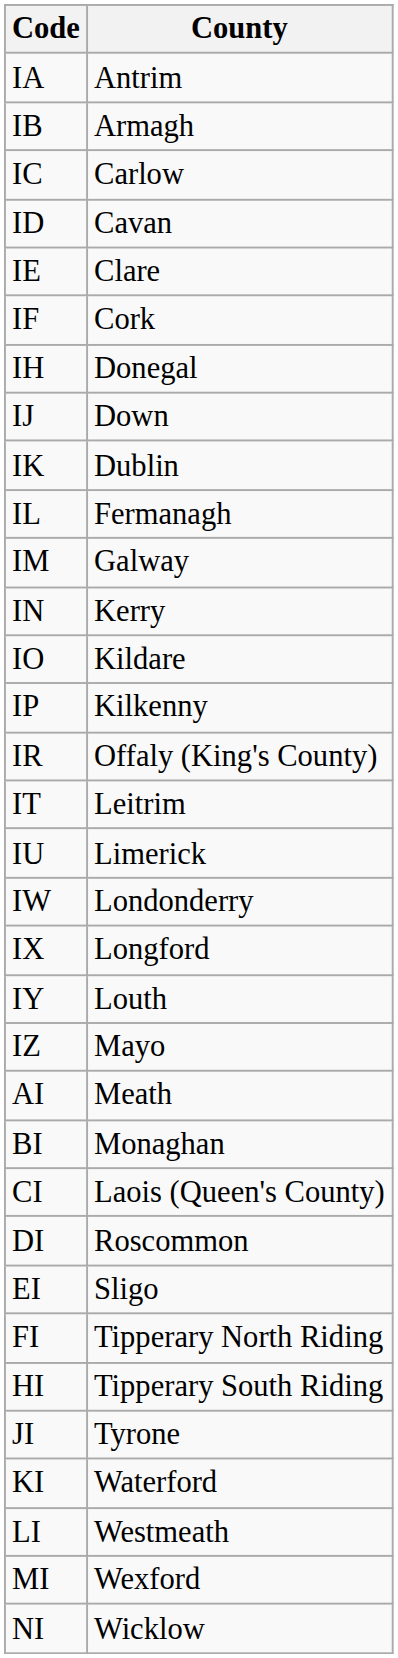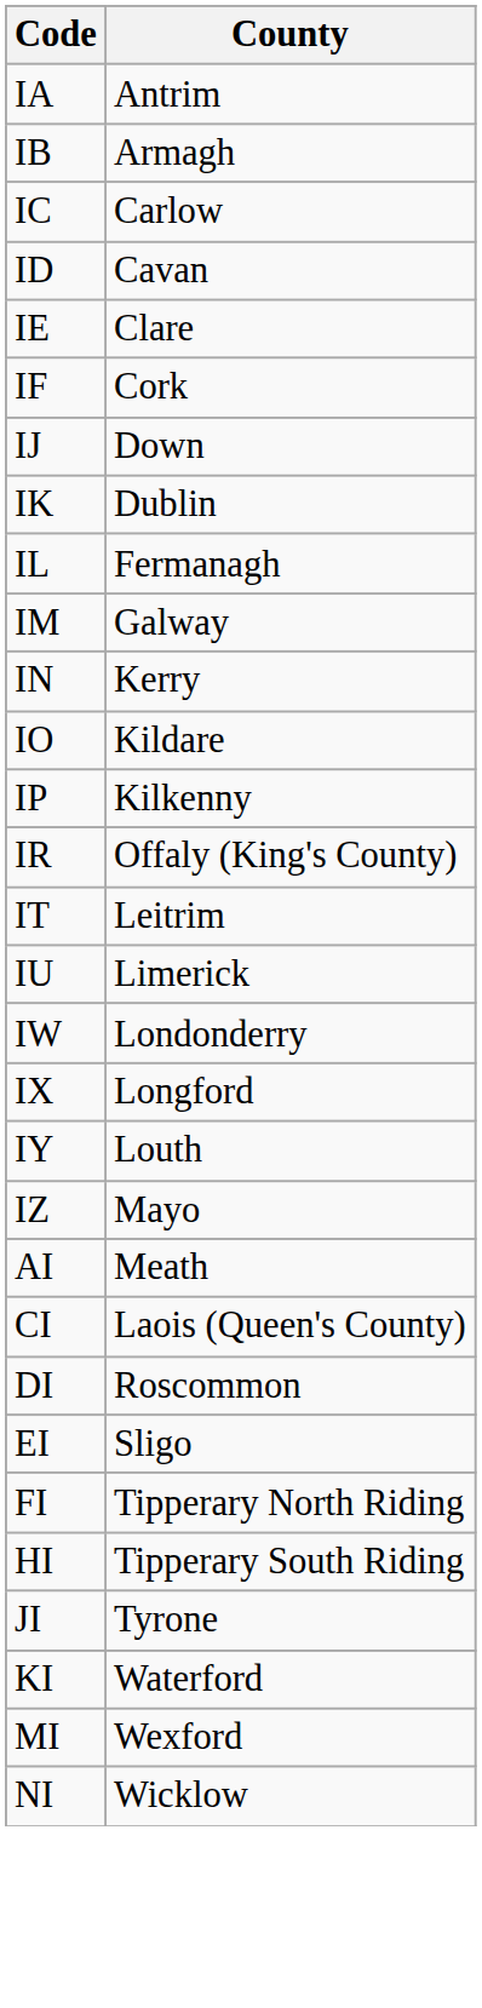- row: IH | Donegal
- row: BI | Monaghan
- row: LI | Westmeath
